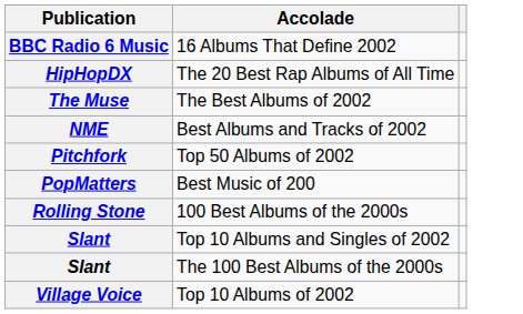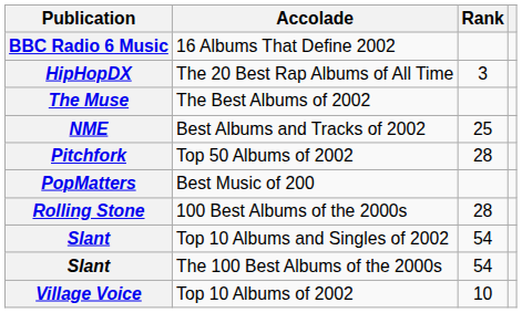+ column: Rank | 3 | 25 | 28 | 28 | 54 | 54 | 10
